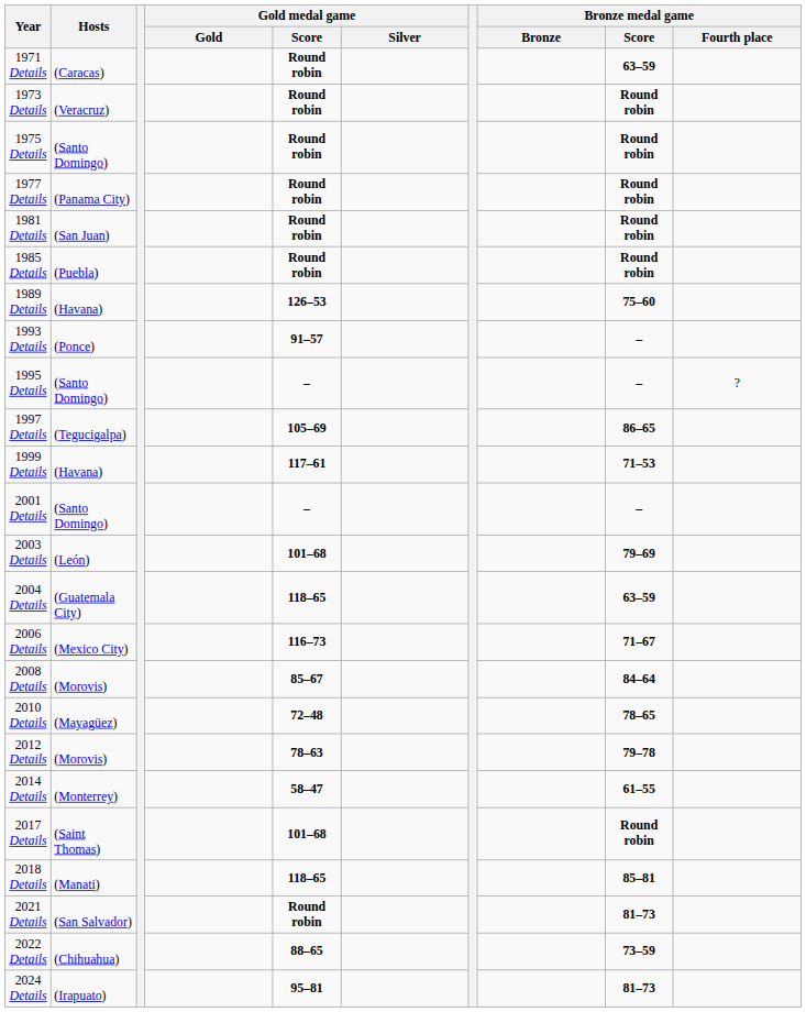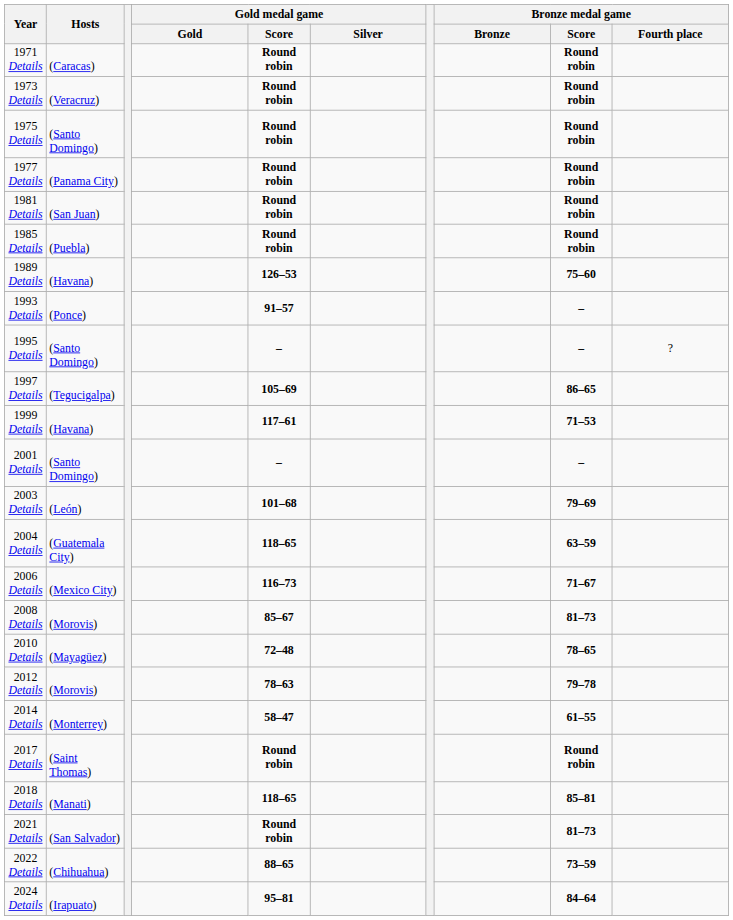1971 Details | Bronze medal game / Score: 63–59 -> Round robin
2008 Details | Bronze medal game / Score: 84–64 -> 81–73
2017 Details | Gold medal game / Score: 101–68 -> Round robin
2024 Details | Bronze medal game / Score: 81–73 -> 84–64
